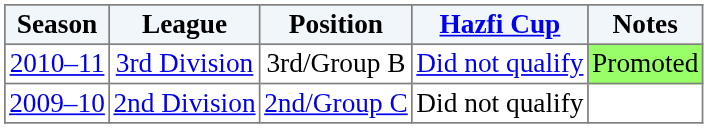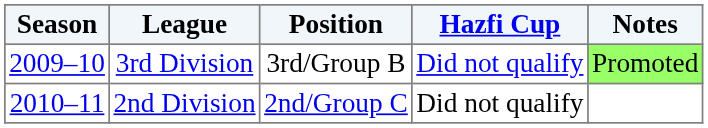3rd Division | Season: 2010–11 -> 2009–10
2nd Division | Season: 2009–10 -> 2010–11
